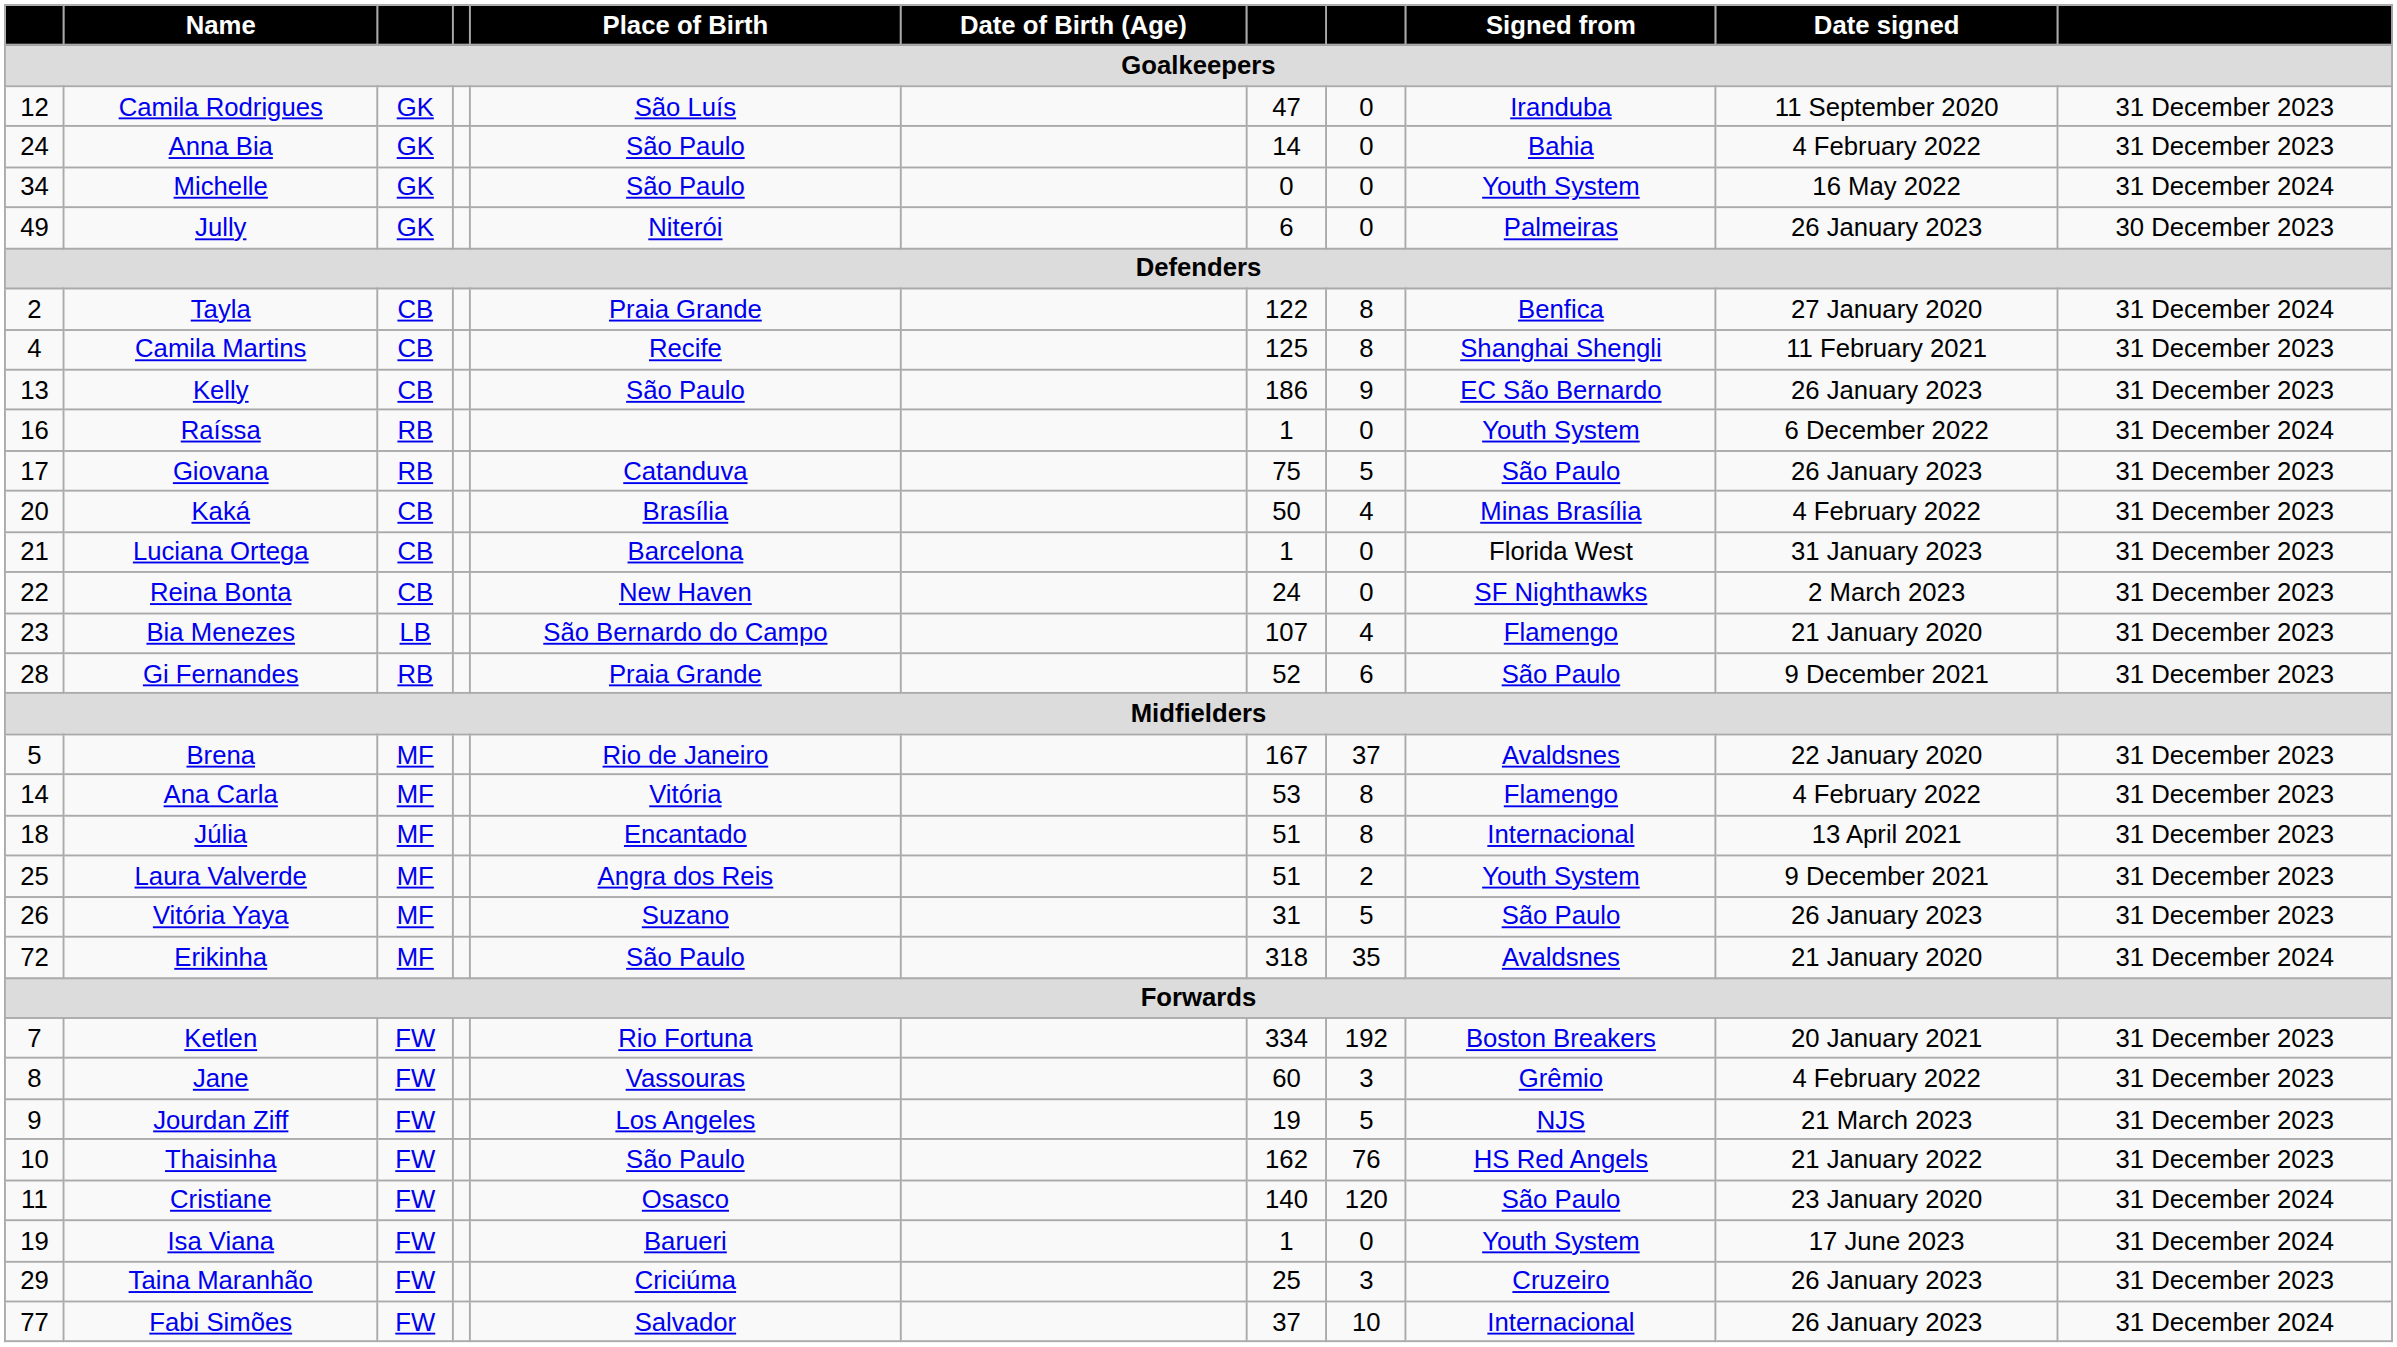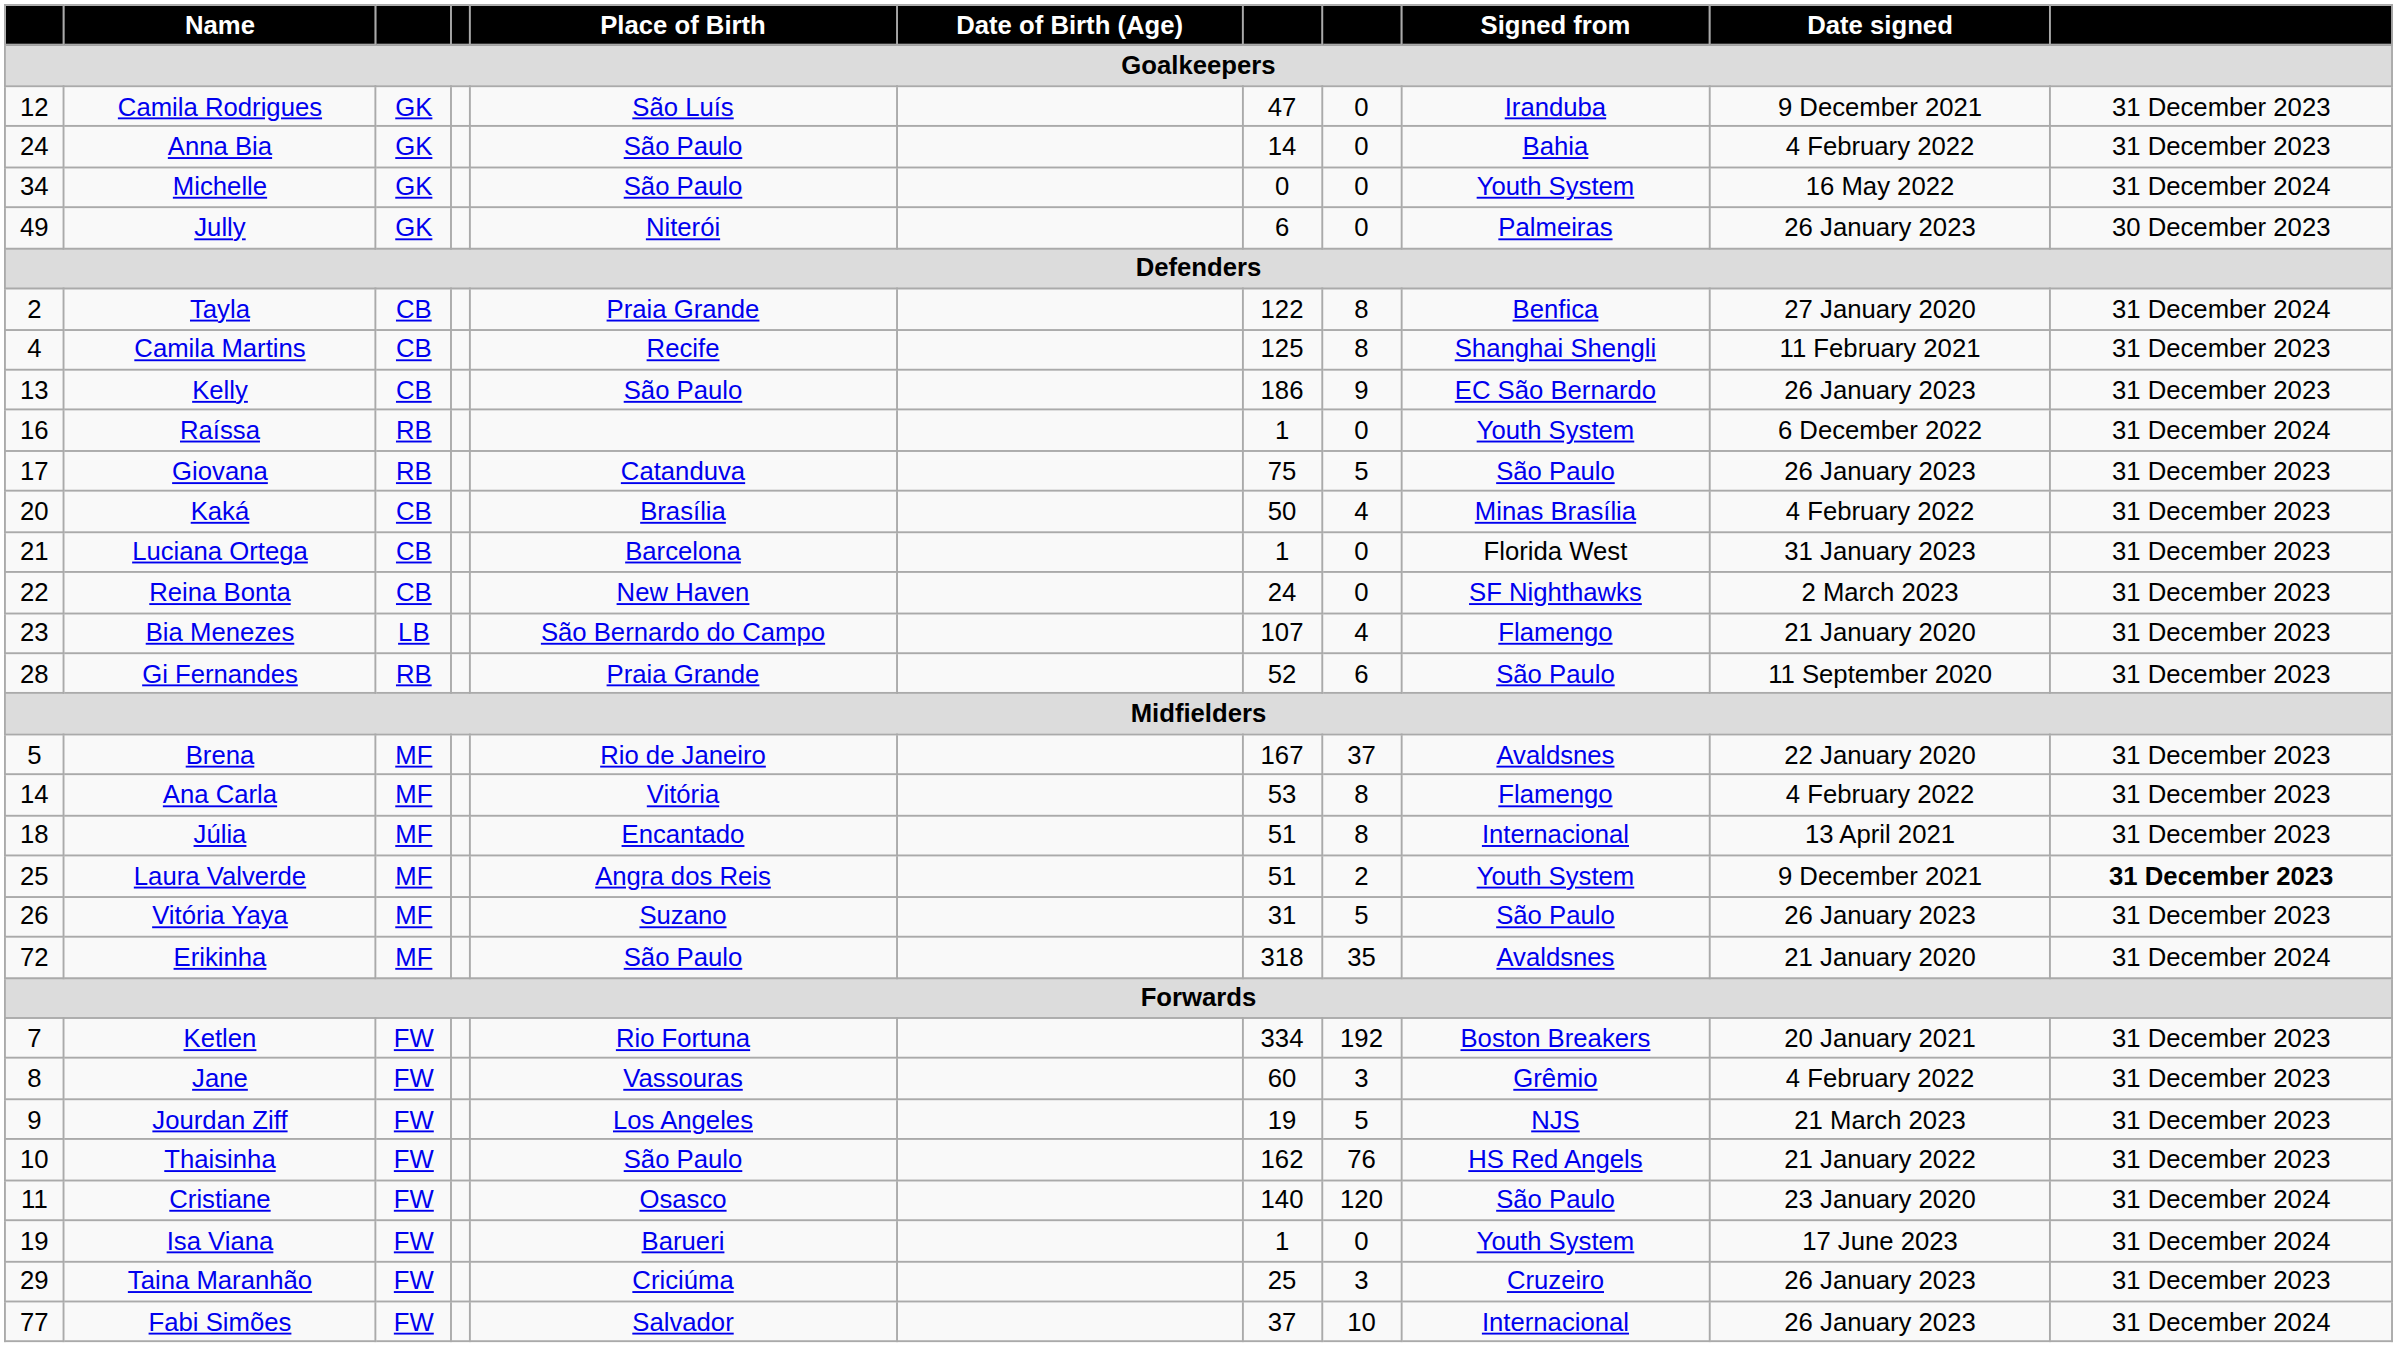Camila Rodrigues | Date signed / Goalkeepers: 11 September 2020 -> 9 December 2021
Gi Fernandes | Date signed / Goalkeepers: 9 December 2021 -> 11 September 2020
Laura Valverde | column 11: normal -> bold
